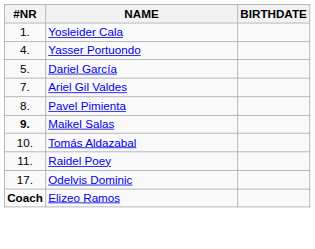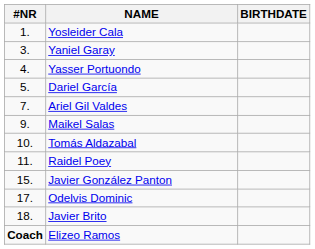+ row: 3. | Yaniel Garay
- row: 8. | Pavel Pimienta
Maikel Salas | #NR: bold -> normal
+ row: 15. | Javier González Panton
+ row: 18. | Javier Brito
